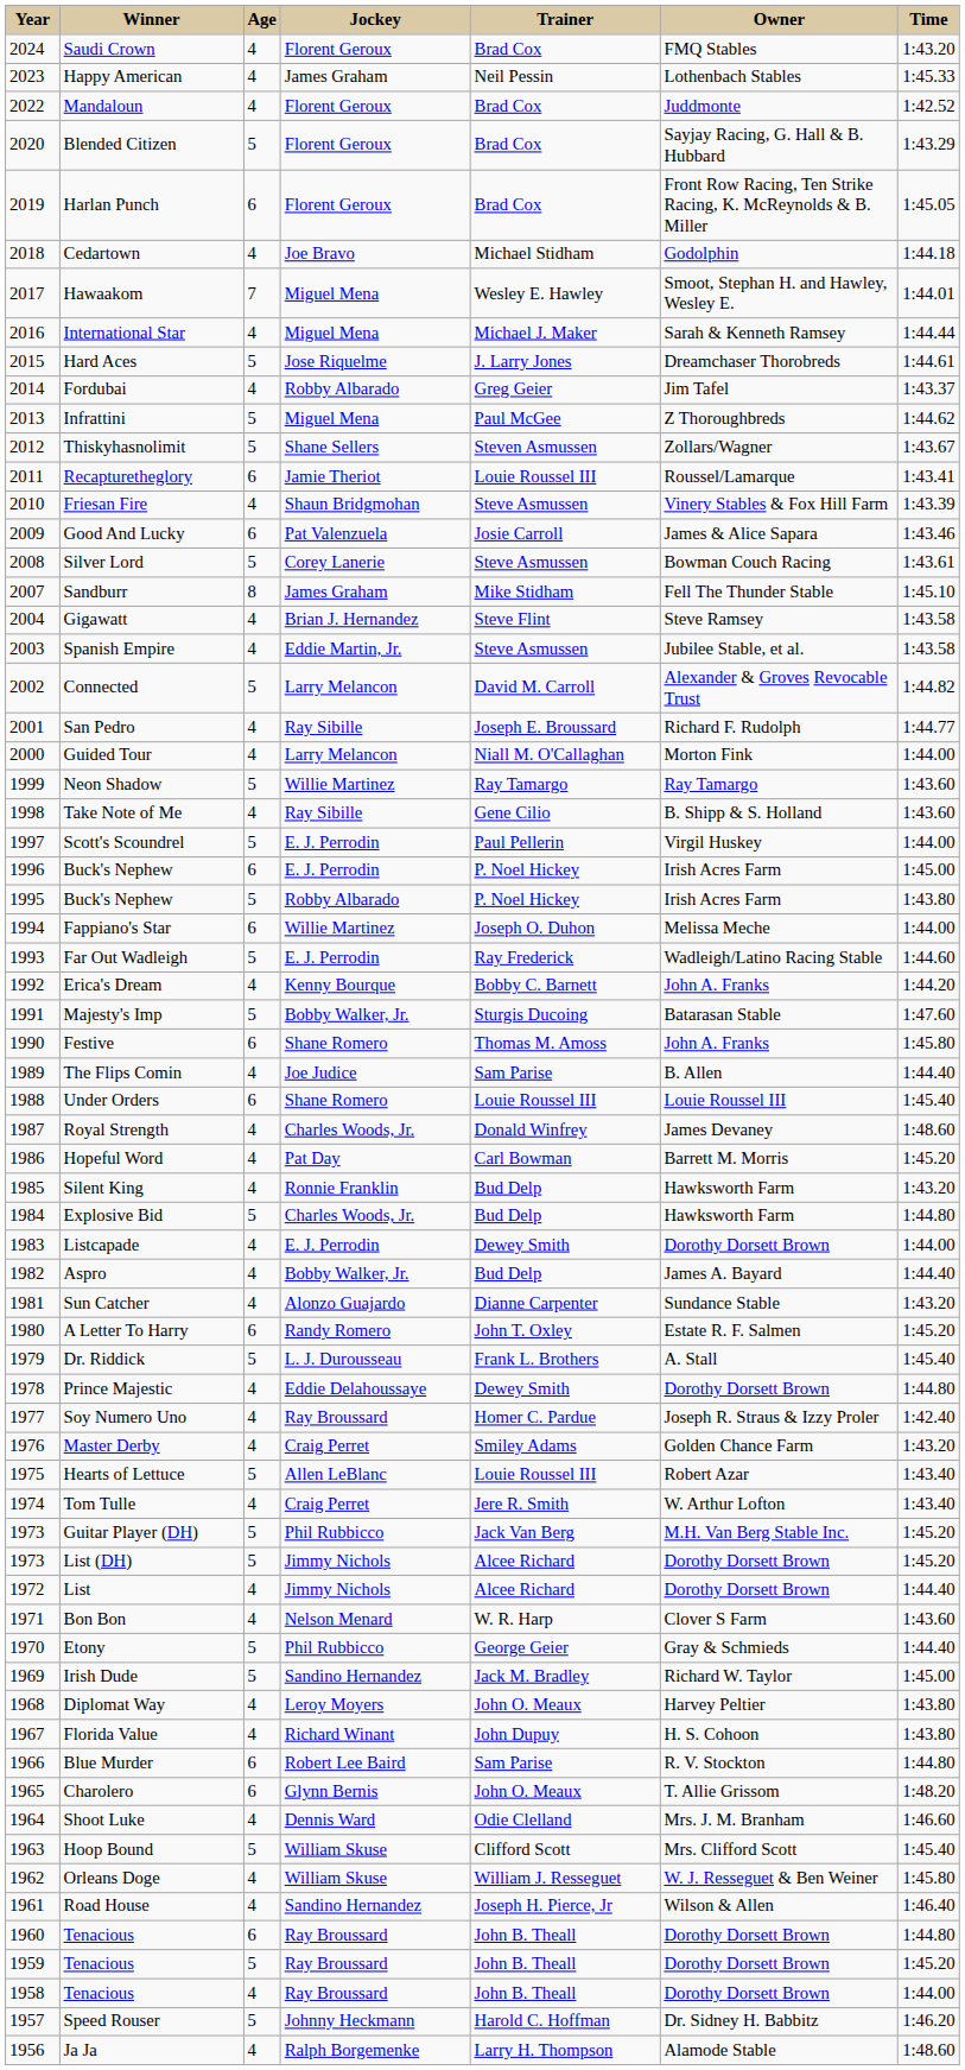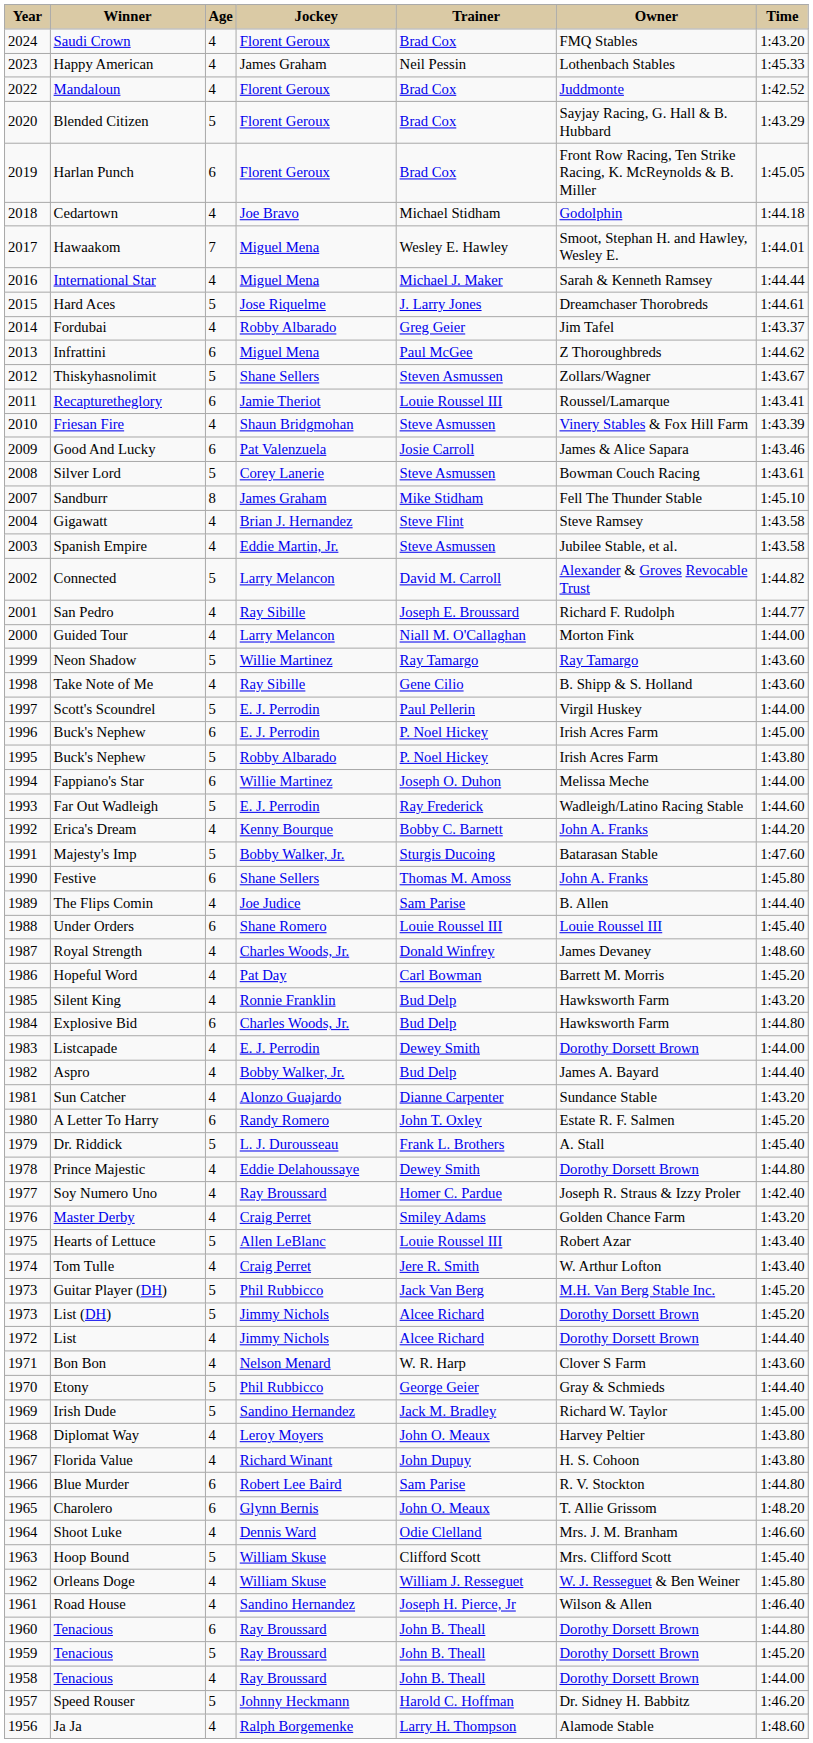Infrattini | Age: 5 -> 6
Festive | Jockey: Shane Romero -> Shane Sellers
Explosive Bid | Age: 5 -> 6
